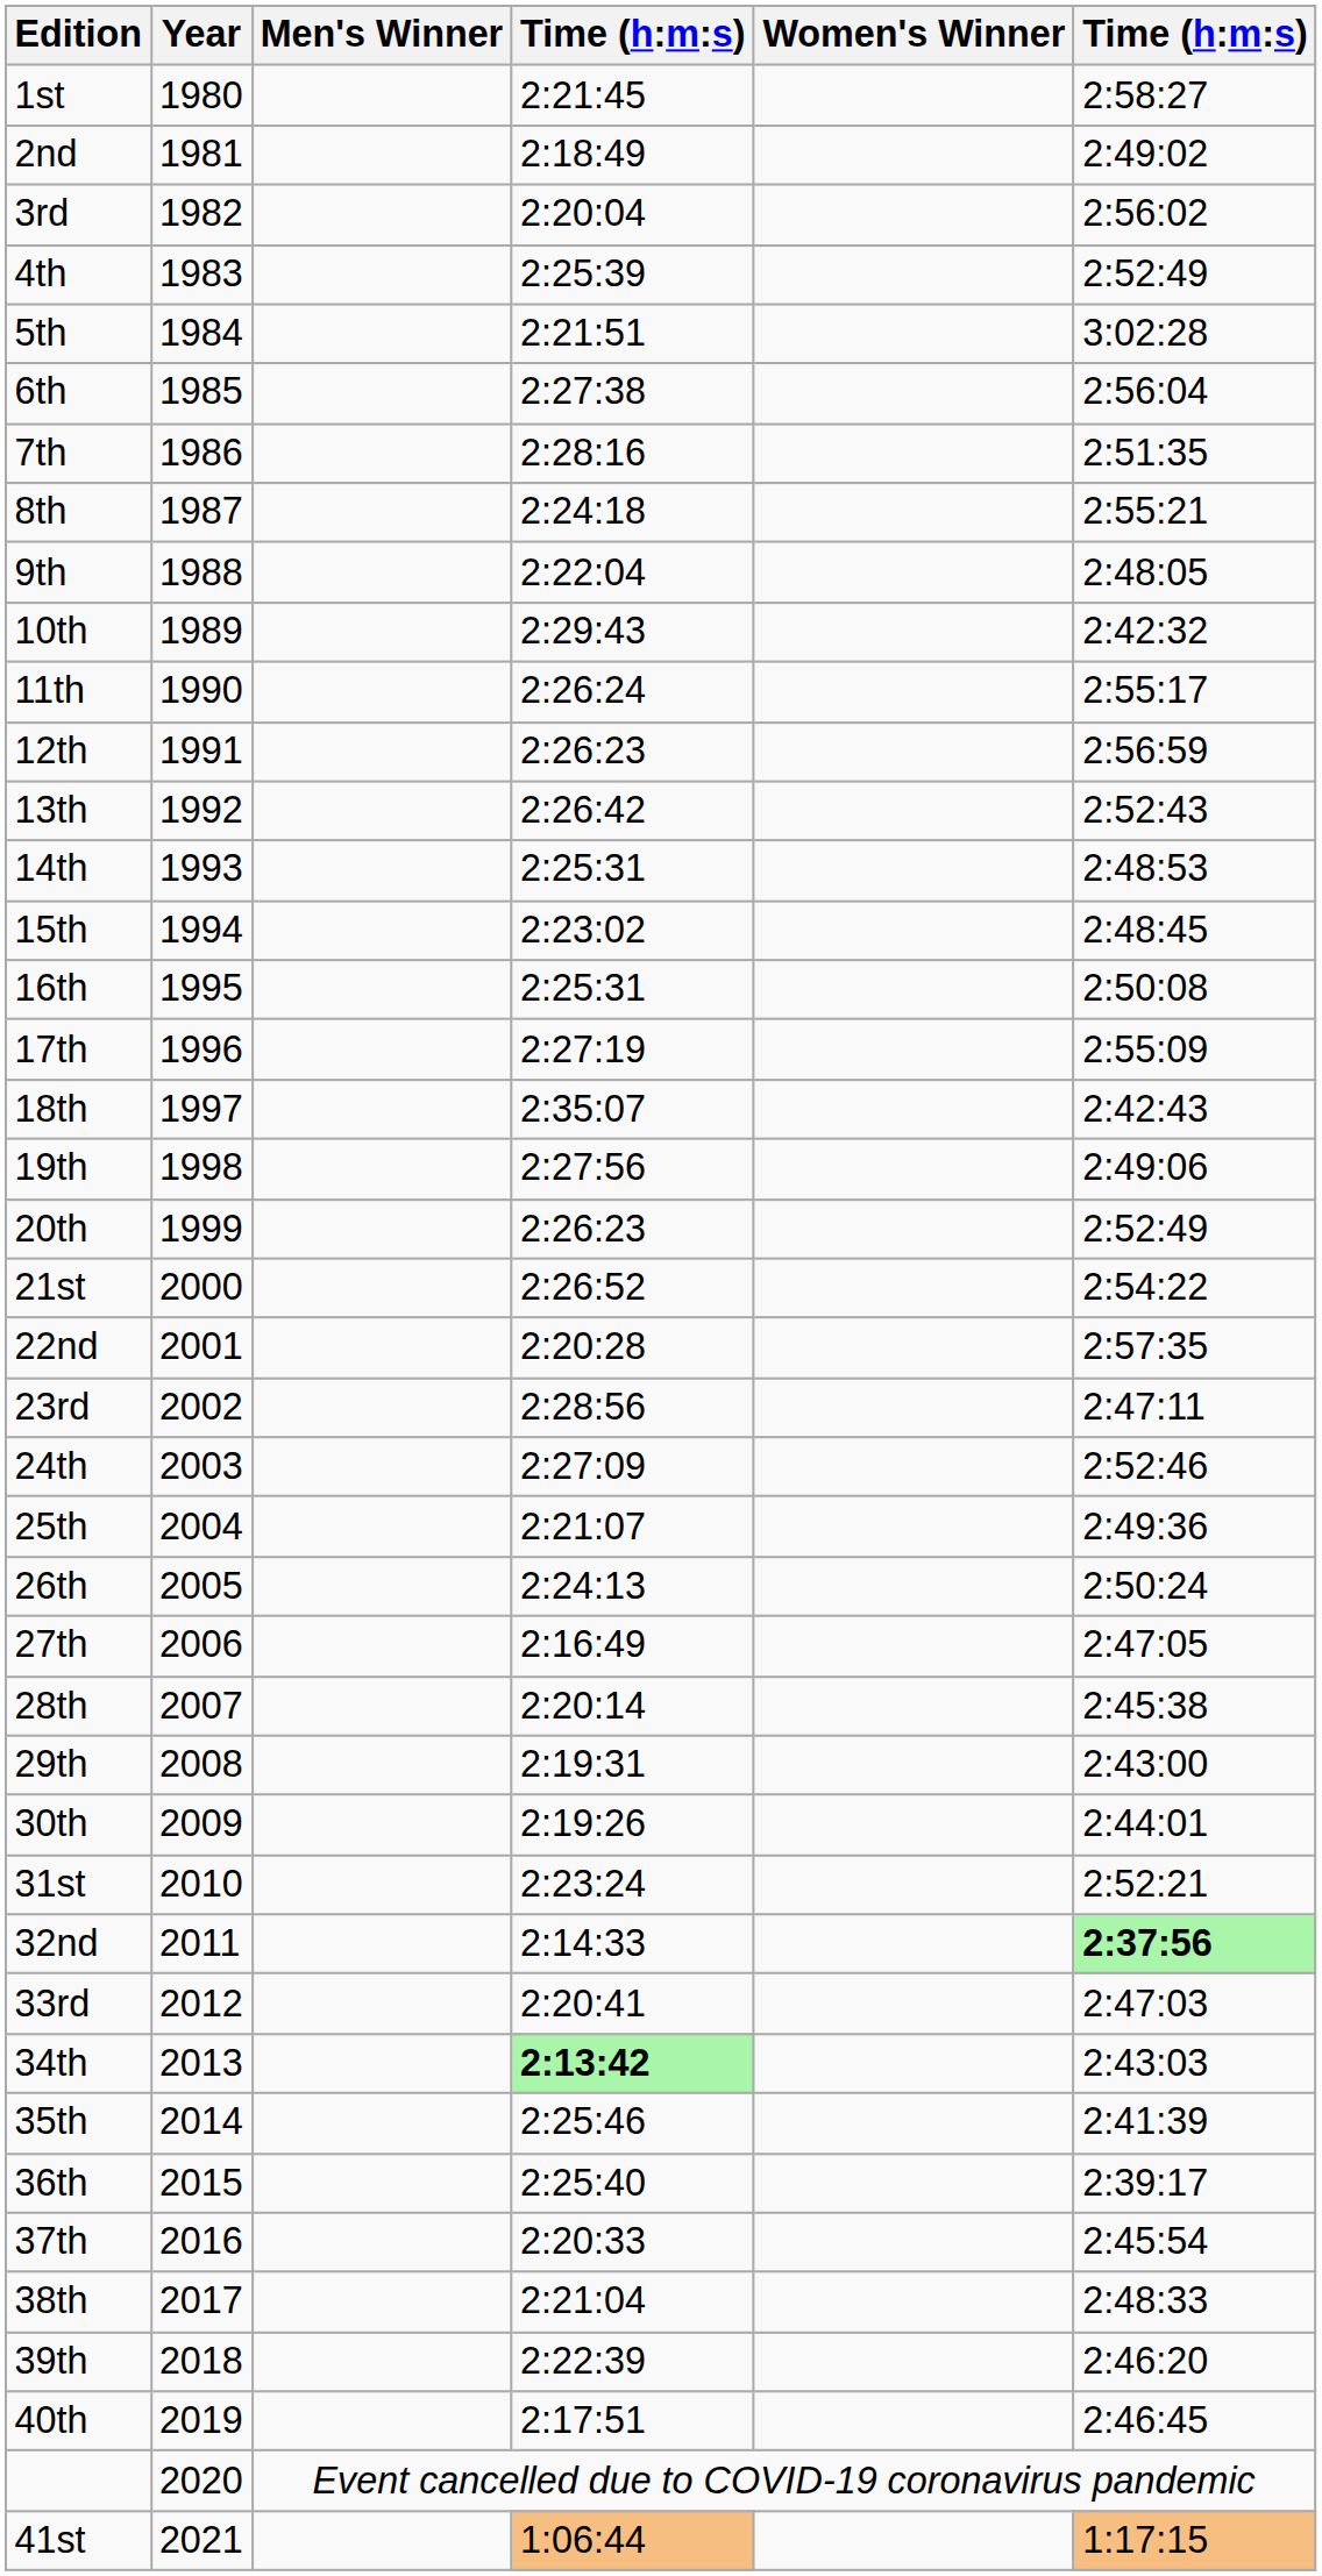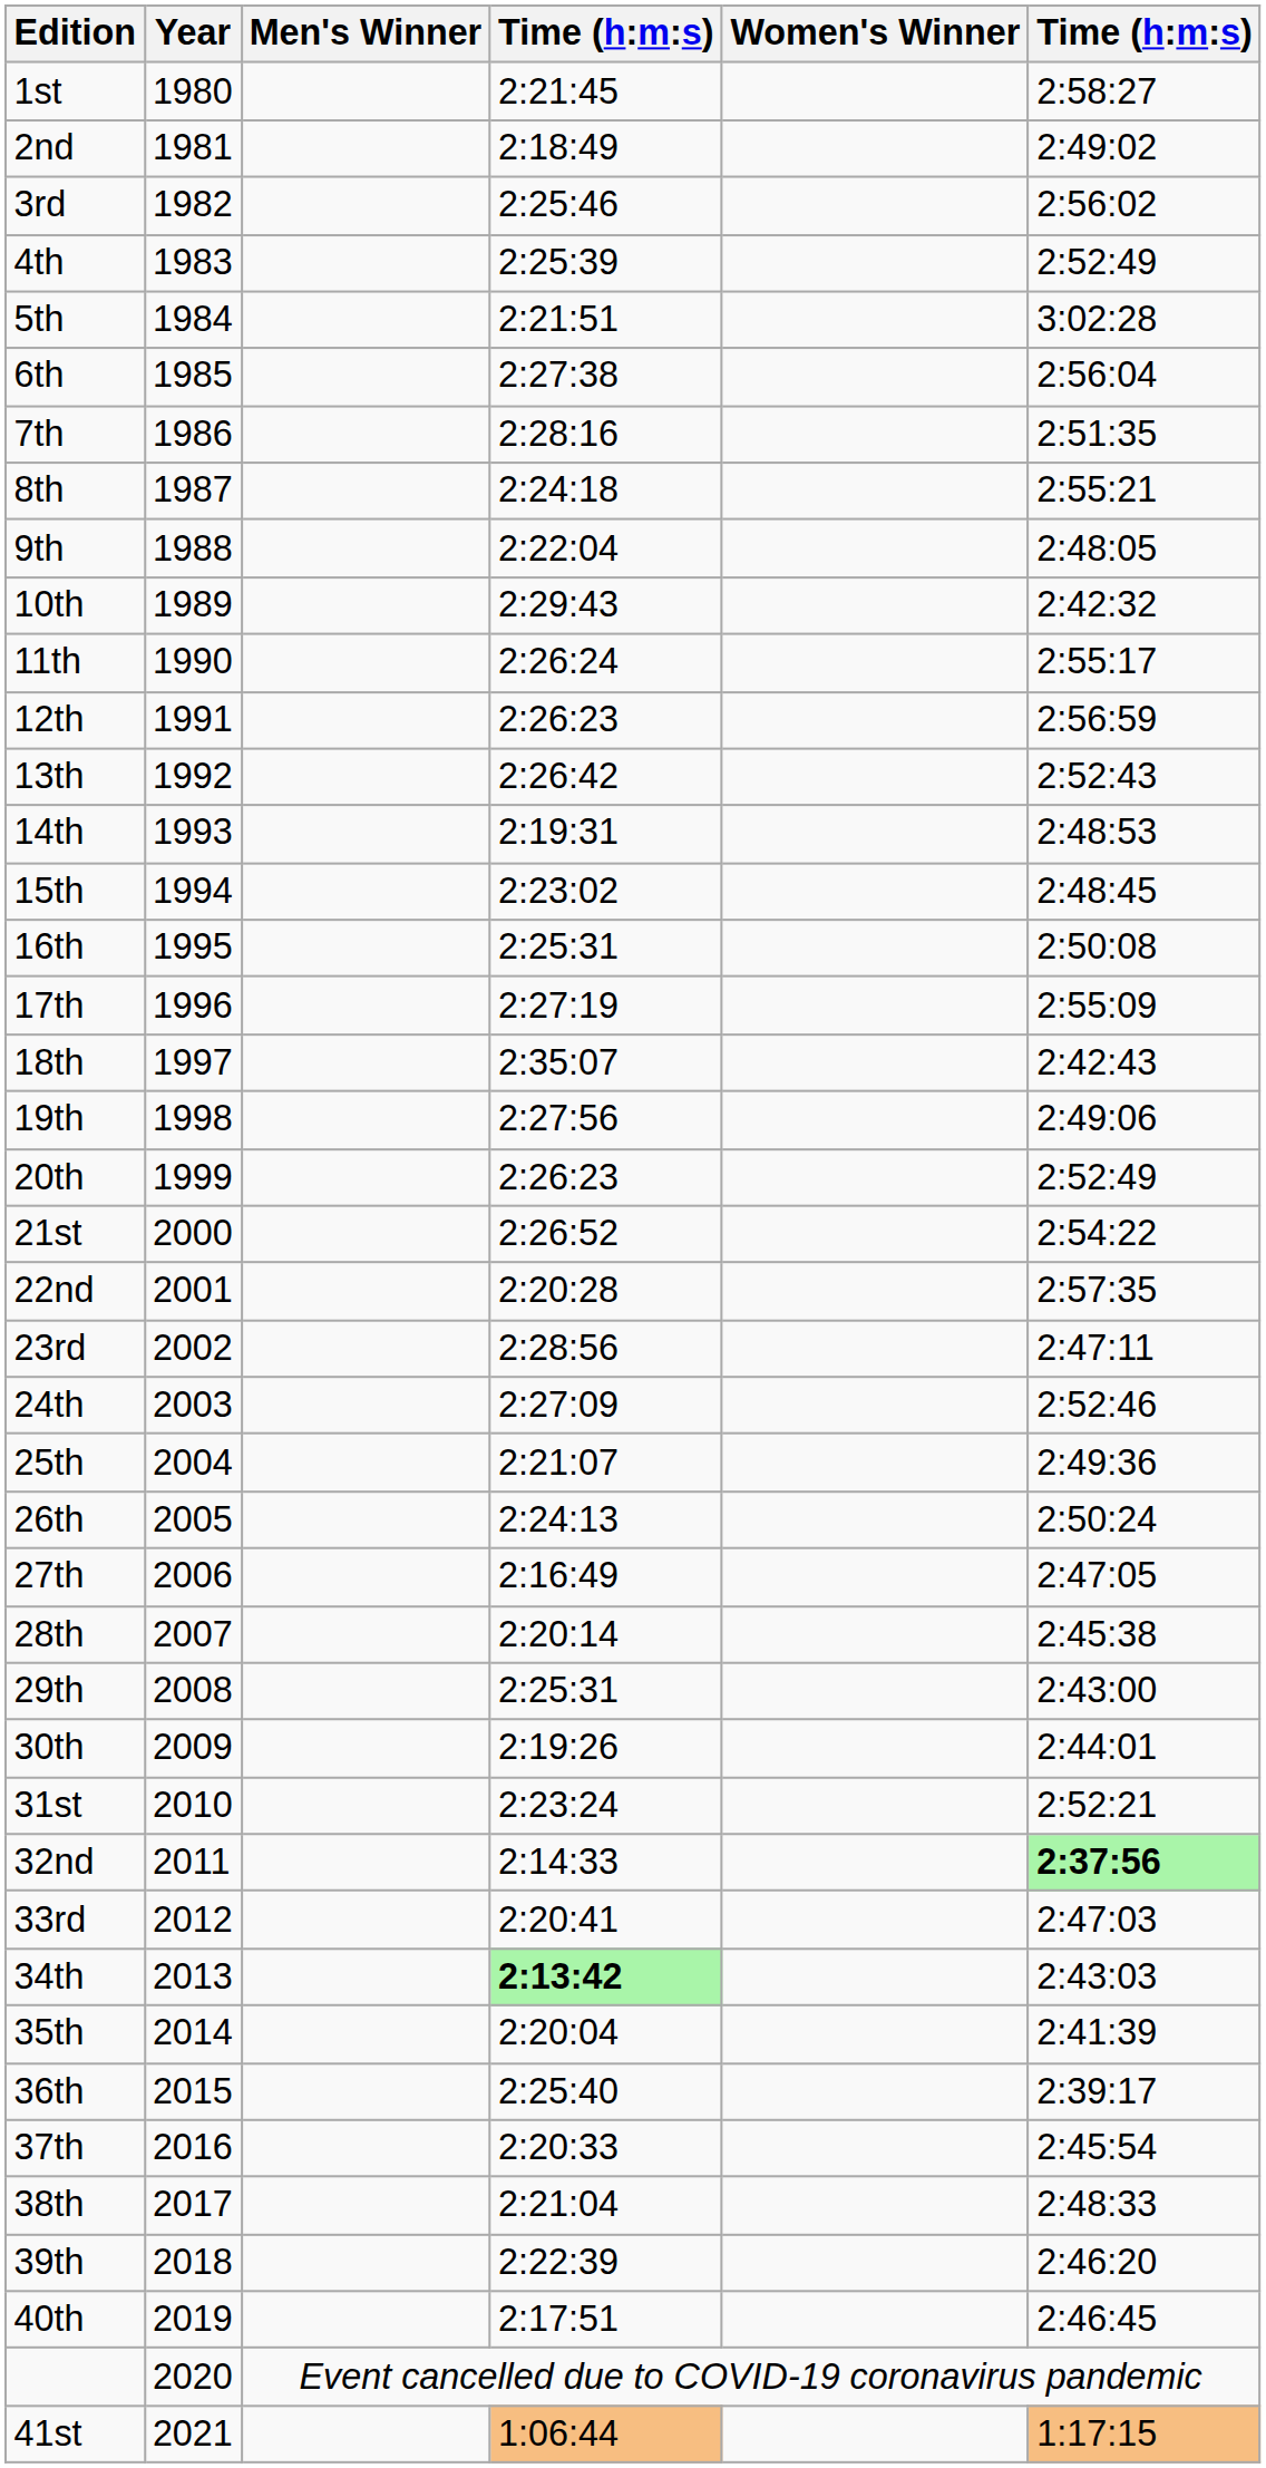3rd | column 4: 2:20:04 -> 2:25:46
14th | column 4: 2:25:31 -> 2:19:31
29th | column 4: 2:19:31 -> 2:25:31
35th | column 4: 2:25:46 -> 2:20:04
